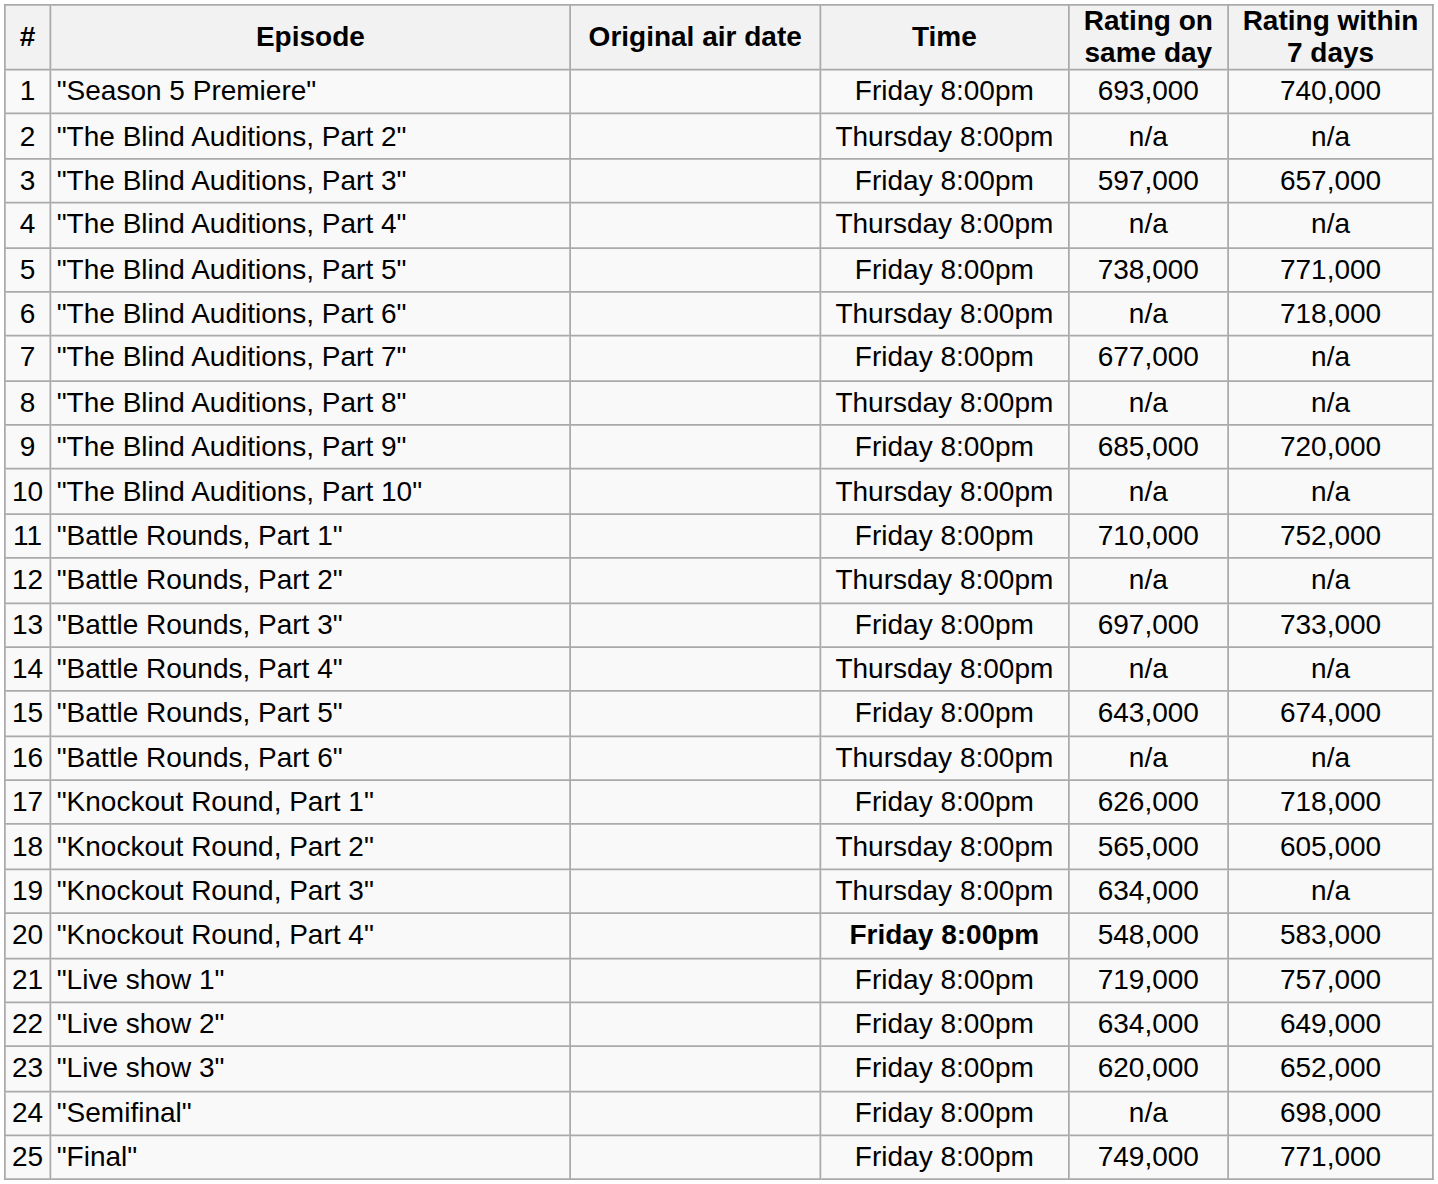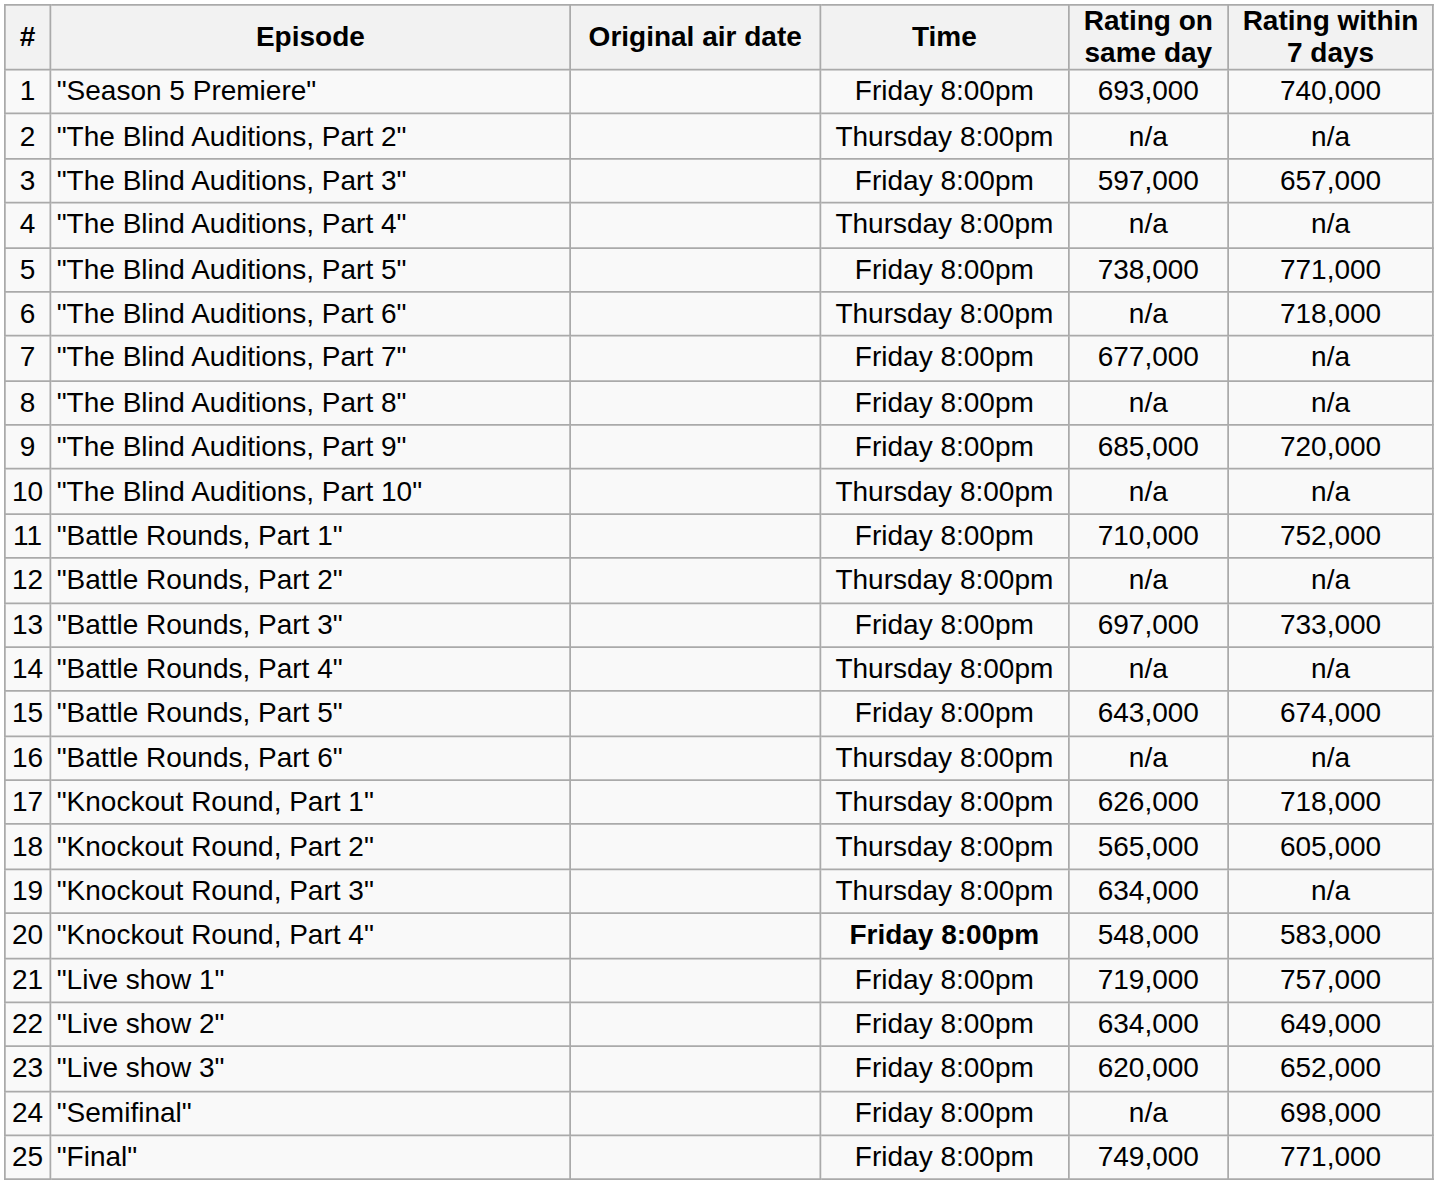"The Blind Auditions, Part 8" | Time: Thursday 8:00pm -> Friday 8:00pm
"Knockout Round, Part 1" | Time: Friday 8:00pm -> Thursday 8:00pm
